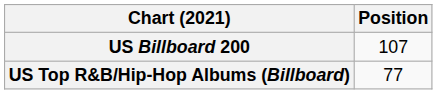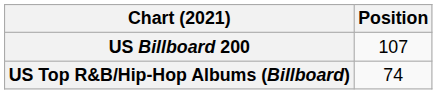US Top R&B/Hip-Hop Albums (Billboard) | Position: 77 -> 74
